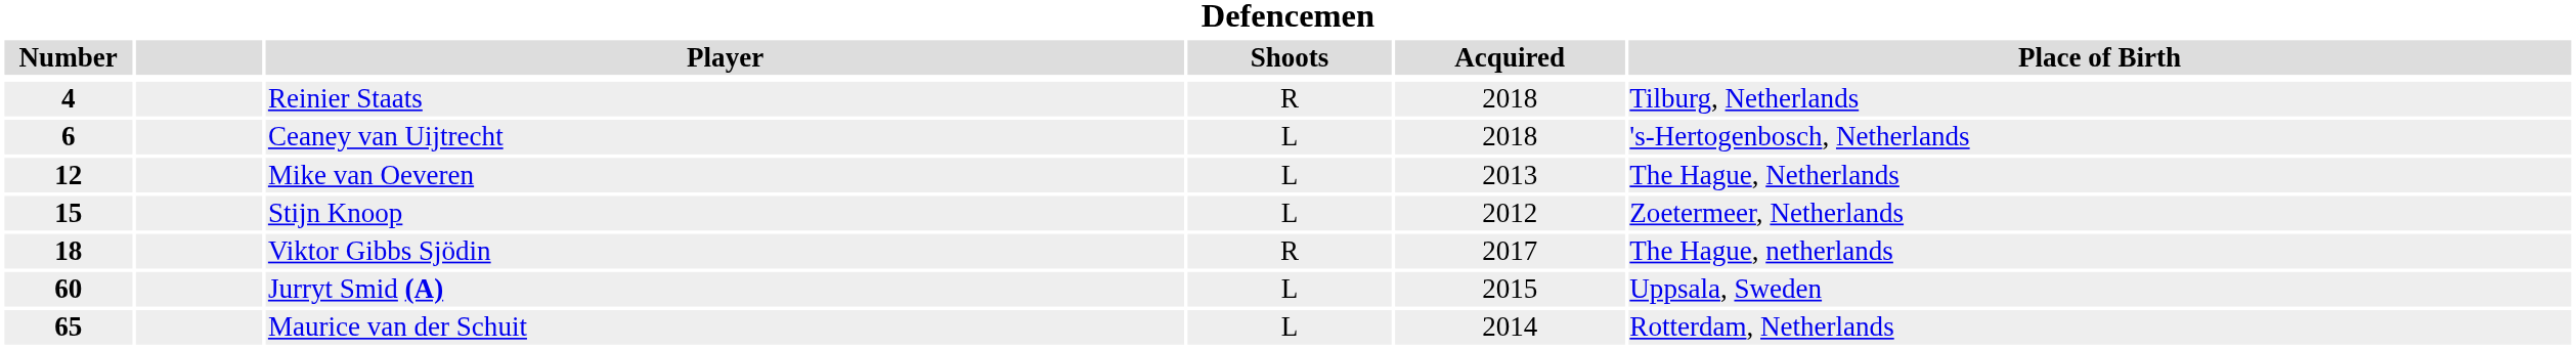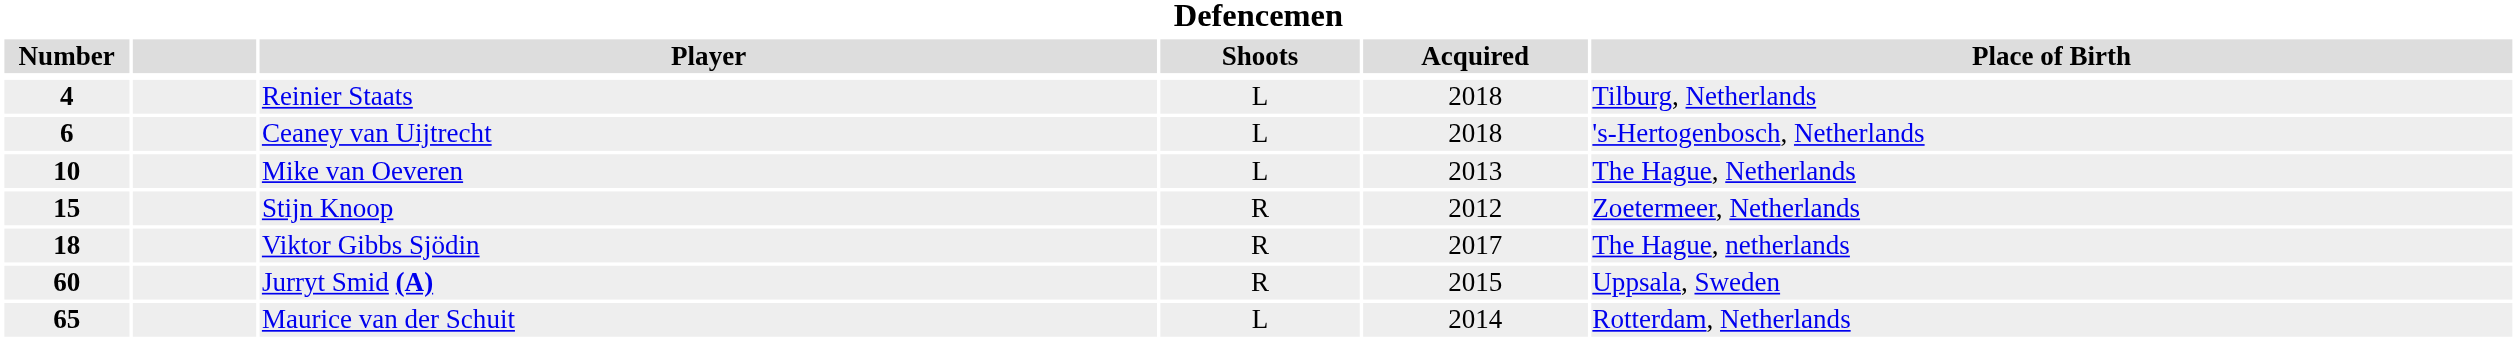Reinier Staats | Shoots: R -> L
Mike van Oeveren | Number: 12 -> 10
Stijn Knoop | Shoots: L -> R
Jurryt Smid (A) | Shoots: L -> R
